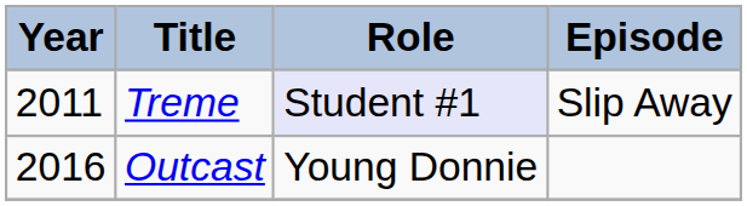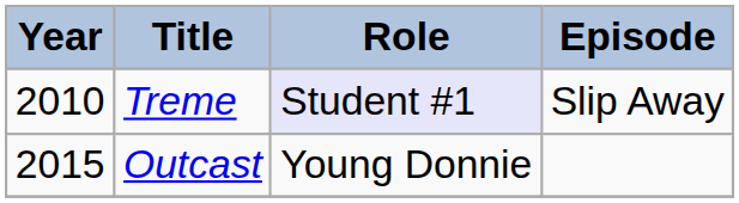Treme | Year: 2011 -> 2010
Outcast | Year: 2016 -> 2015
